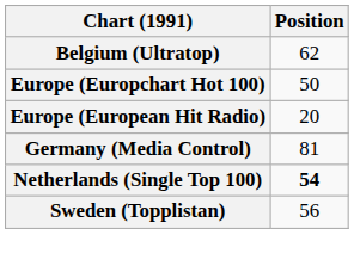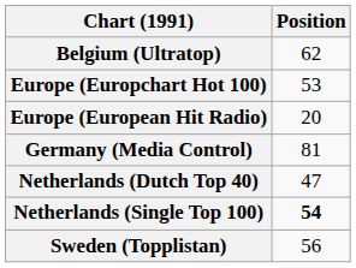Europe (Europchart Hot 100) | Position: 50 -> 53
+ row: Netherlands (Dutch Top 40) | 47
